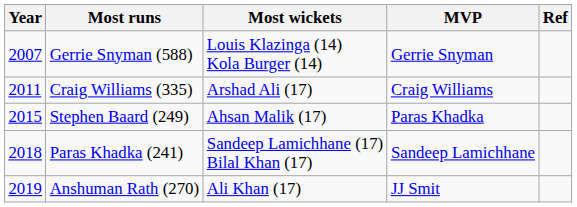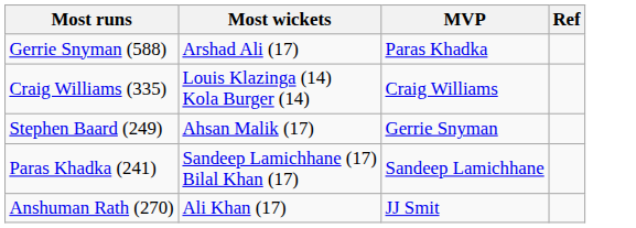- column: Year | 2007 | 2011 | 2015 | 2018 | 2019
Gerrie Snyman (588) | Most wickets: Louis Klazinga (14) Kola Burger (14) -> Arshad Ali (17)
Gerrie Snyman (588) | MVP: Gerrie Snyman -> Paras Khadka
Craig Williams (335) | Most wickets: Arshad Ali (17) -> Louis Klazinga (14) Kola Burger (14)
Stephen Baard (249) | MVP: Paras Khadka -> Gerrie Snyman
